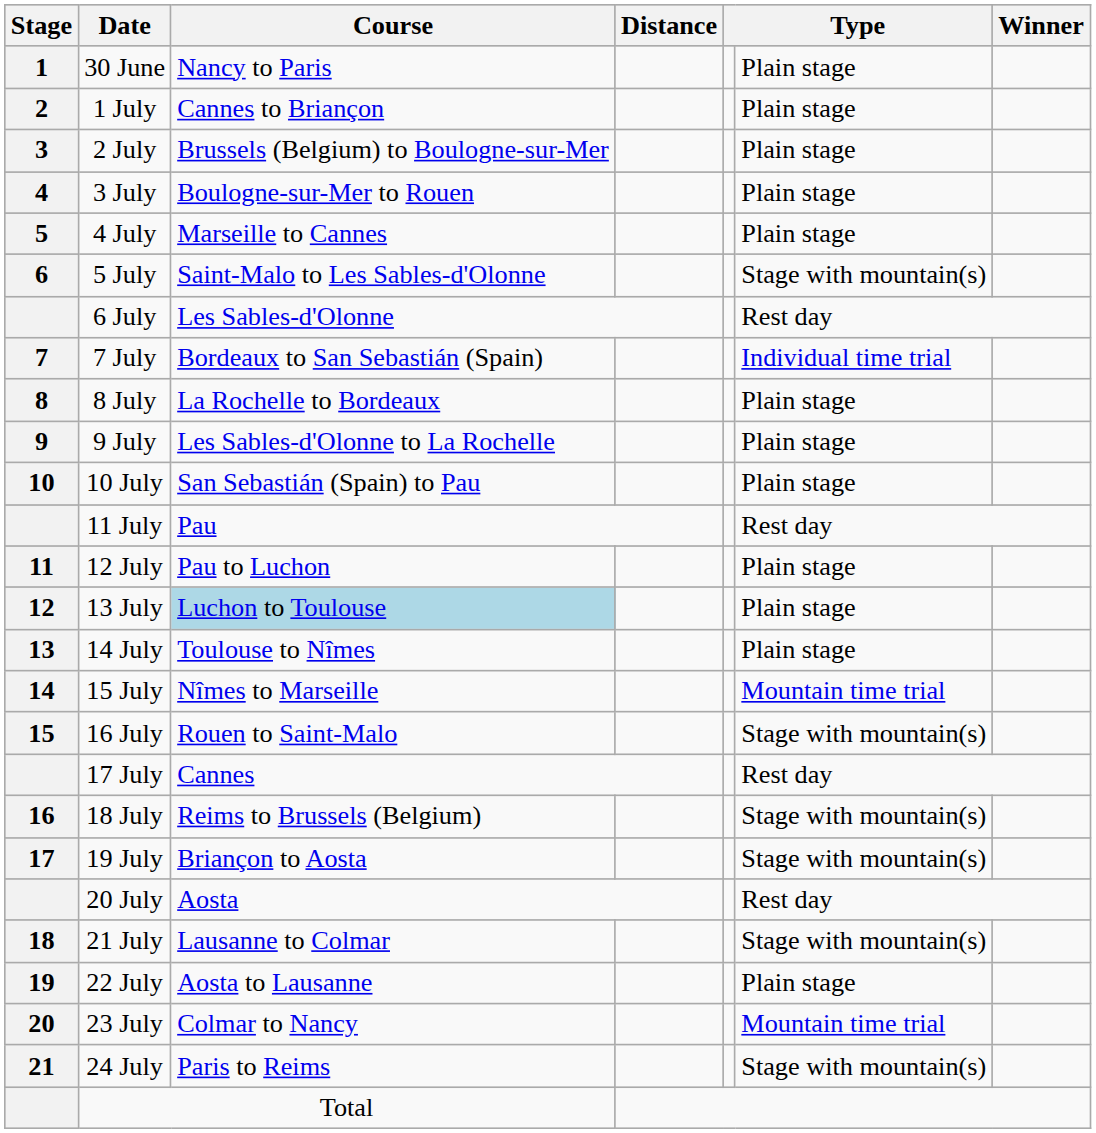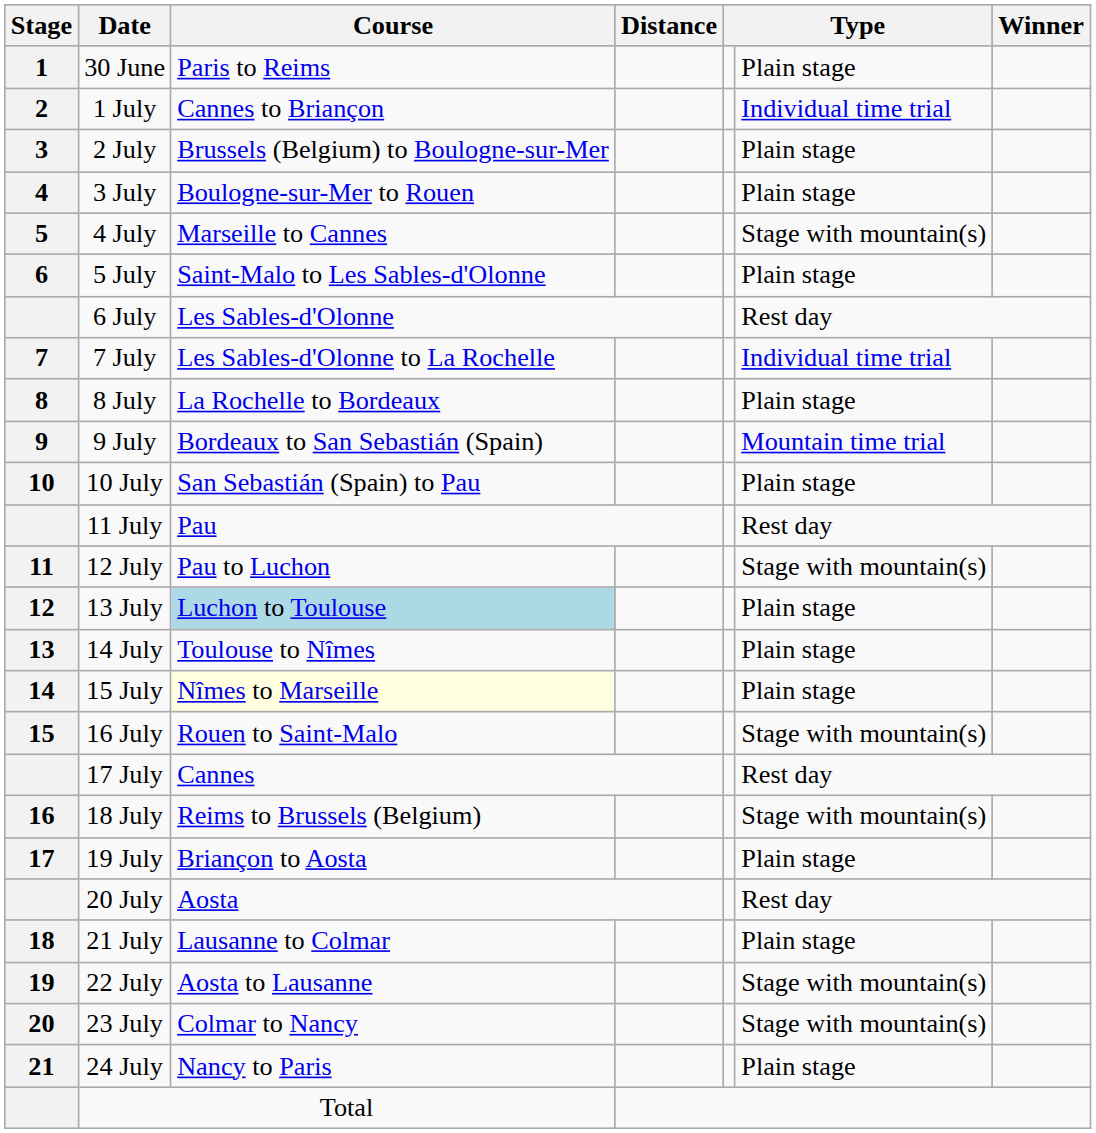30 June | Course: Nancy to Paris -> Paris to Reims
1 July | column 6: Plain stage -> Individual time trial
4 July | column 6: Plain stage -> Stage with mountain(s)
5 July | column 6: Stage with mountain(s) -> Plain stage
7 July | Course: Bordeaux to San Sebastián (Spain) -> Les Sables-d'Olonne to La Rochelle
9 July | Course: Les Sables-d'Olonne to La Rochelle -> Bordeaux to San Sebastián (Spain)
9 July | column 6: Plain stage -> Mountain time trial
12 July | column 6: Plain stage -> Stage with mountain(s)
15 July | Course: no background -> lightyellow background
15 July | column 6: Mountain time trial -> Plain stage
19 July | column 6: Stage with mountain(s) -> Plain stage
21 July | column 6: Stage with mountain(s) -> Plain stage
22 July | column 6: Plain stage -> Stage with mountain(s)
23 July | column 6: Mountain time trial -> Stage with mountain(s)
24 July | Course: Paris to Reims -> Nancy to Paris
24 July | column 6: Stage with mountain(s) -> Plain stage
